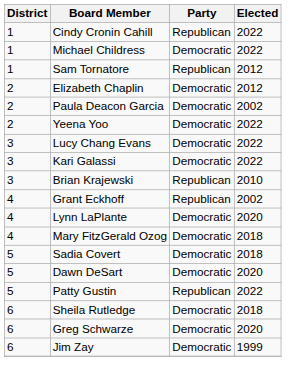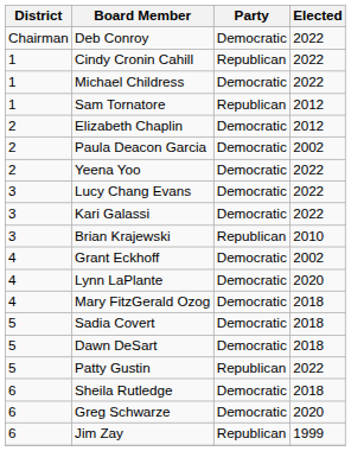+ row: Chairman | Deb Conroy | Democratic | 2022
Grant Eckhoff | Party: Republican -> Democratic
Dawn DeSart | Elected: 2020 -> 2018
Jim Zay | Party: Democratic -> Republican
